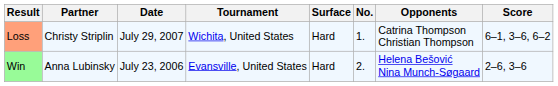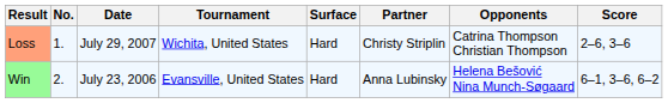columns swapped: No. <-> Partner
Loss | Score: 6–1, 3–6, 6–2 -> 2–6, 3–6
Win | Score: 2–6, 3–6 -> 6–1, 3–6, 6–2
